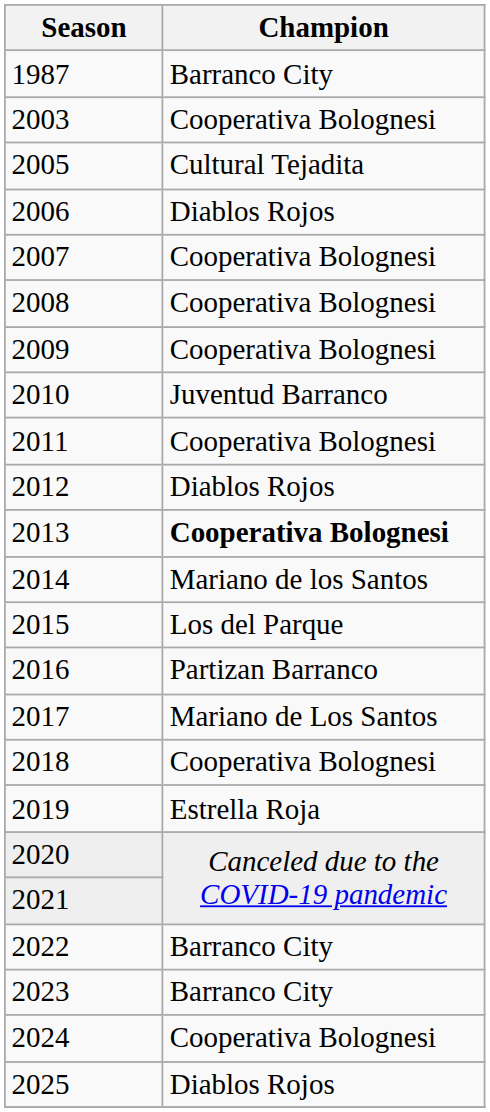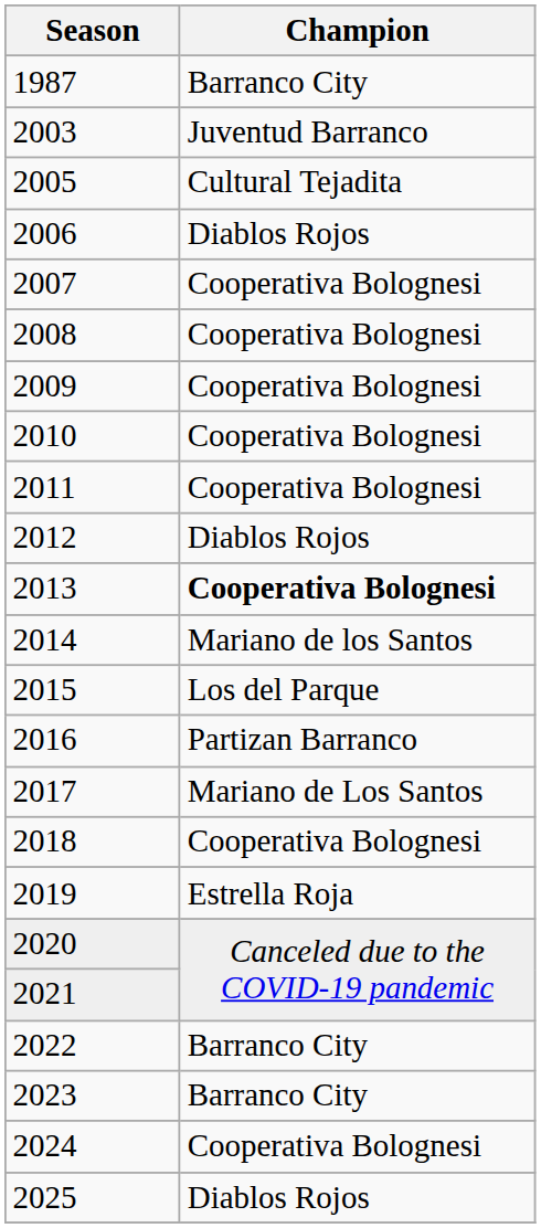2003 | Champion: Cooperativa Bolognesi -> Juventud Barranco
2010 | Champion: Juventud Barranco -> Cooperativa Bolognesi
